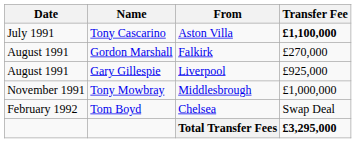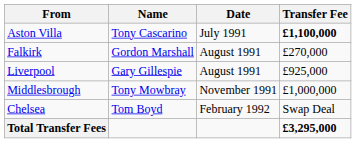columns swapped: Date <-> From
